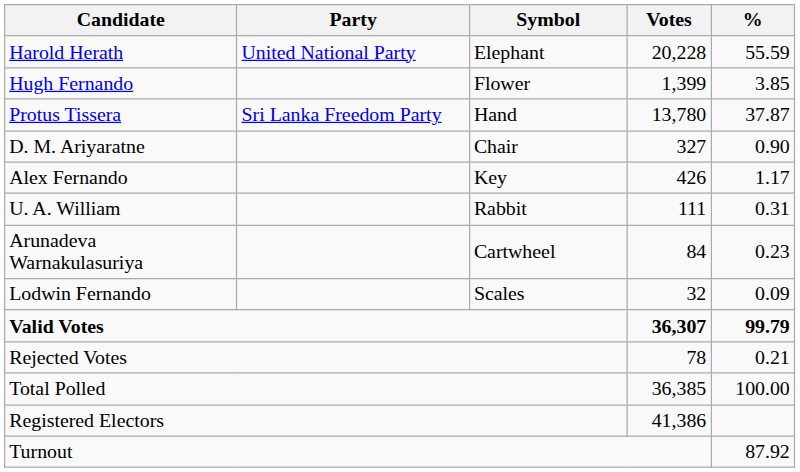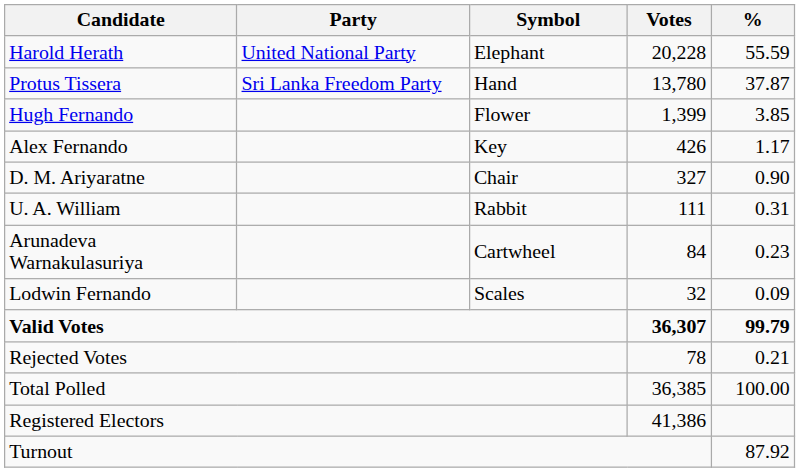rows swapped: Protus Tissera <-> Hugh Fernando
rows swapped: Alex Fernando <-> D. M. Ariyaratne
